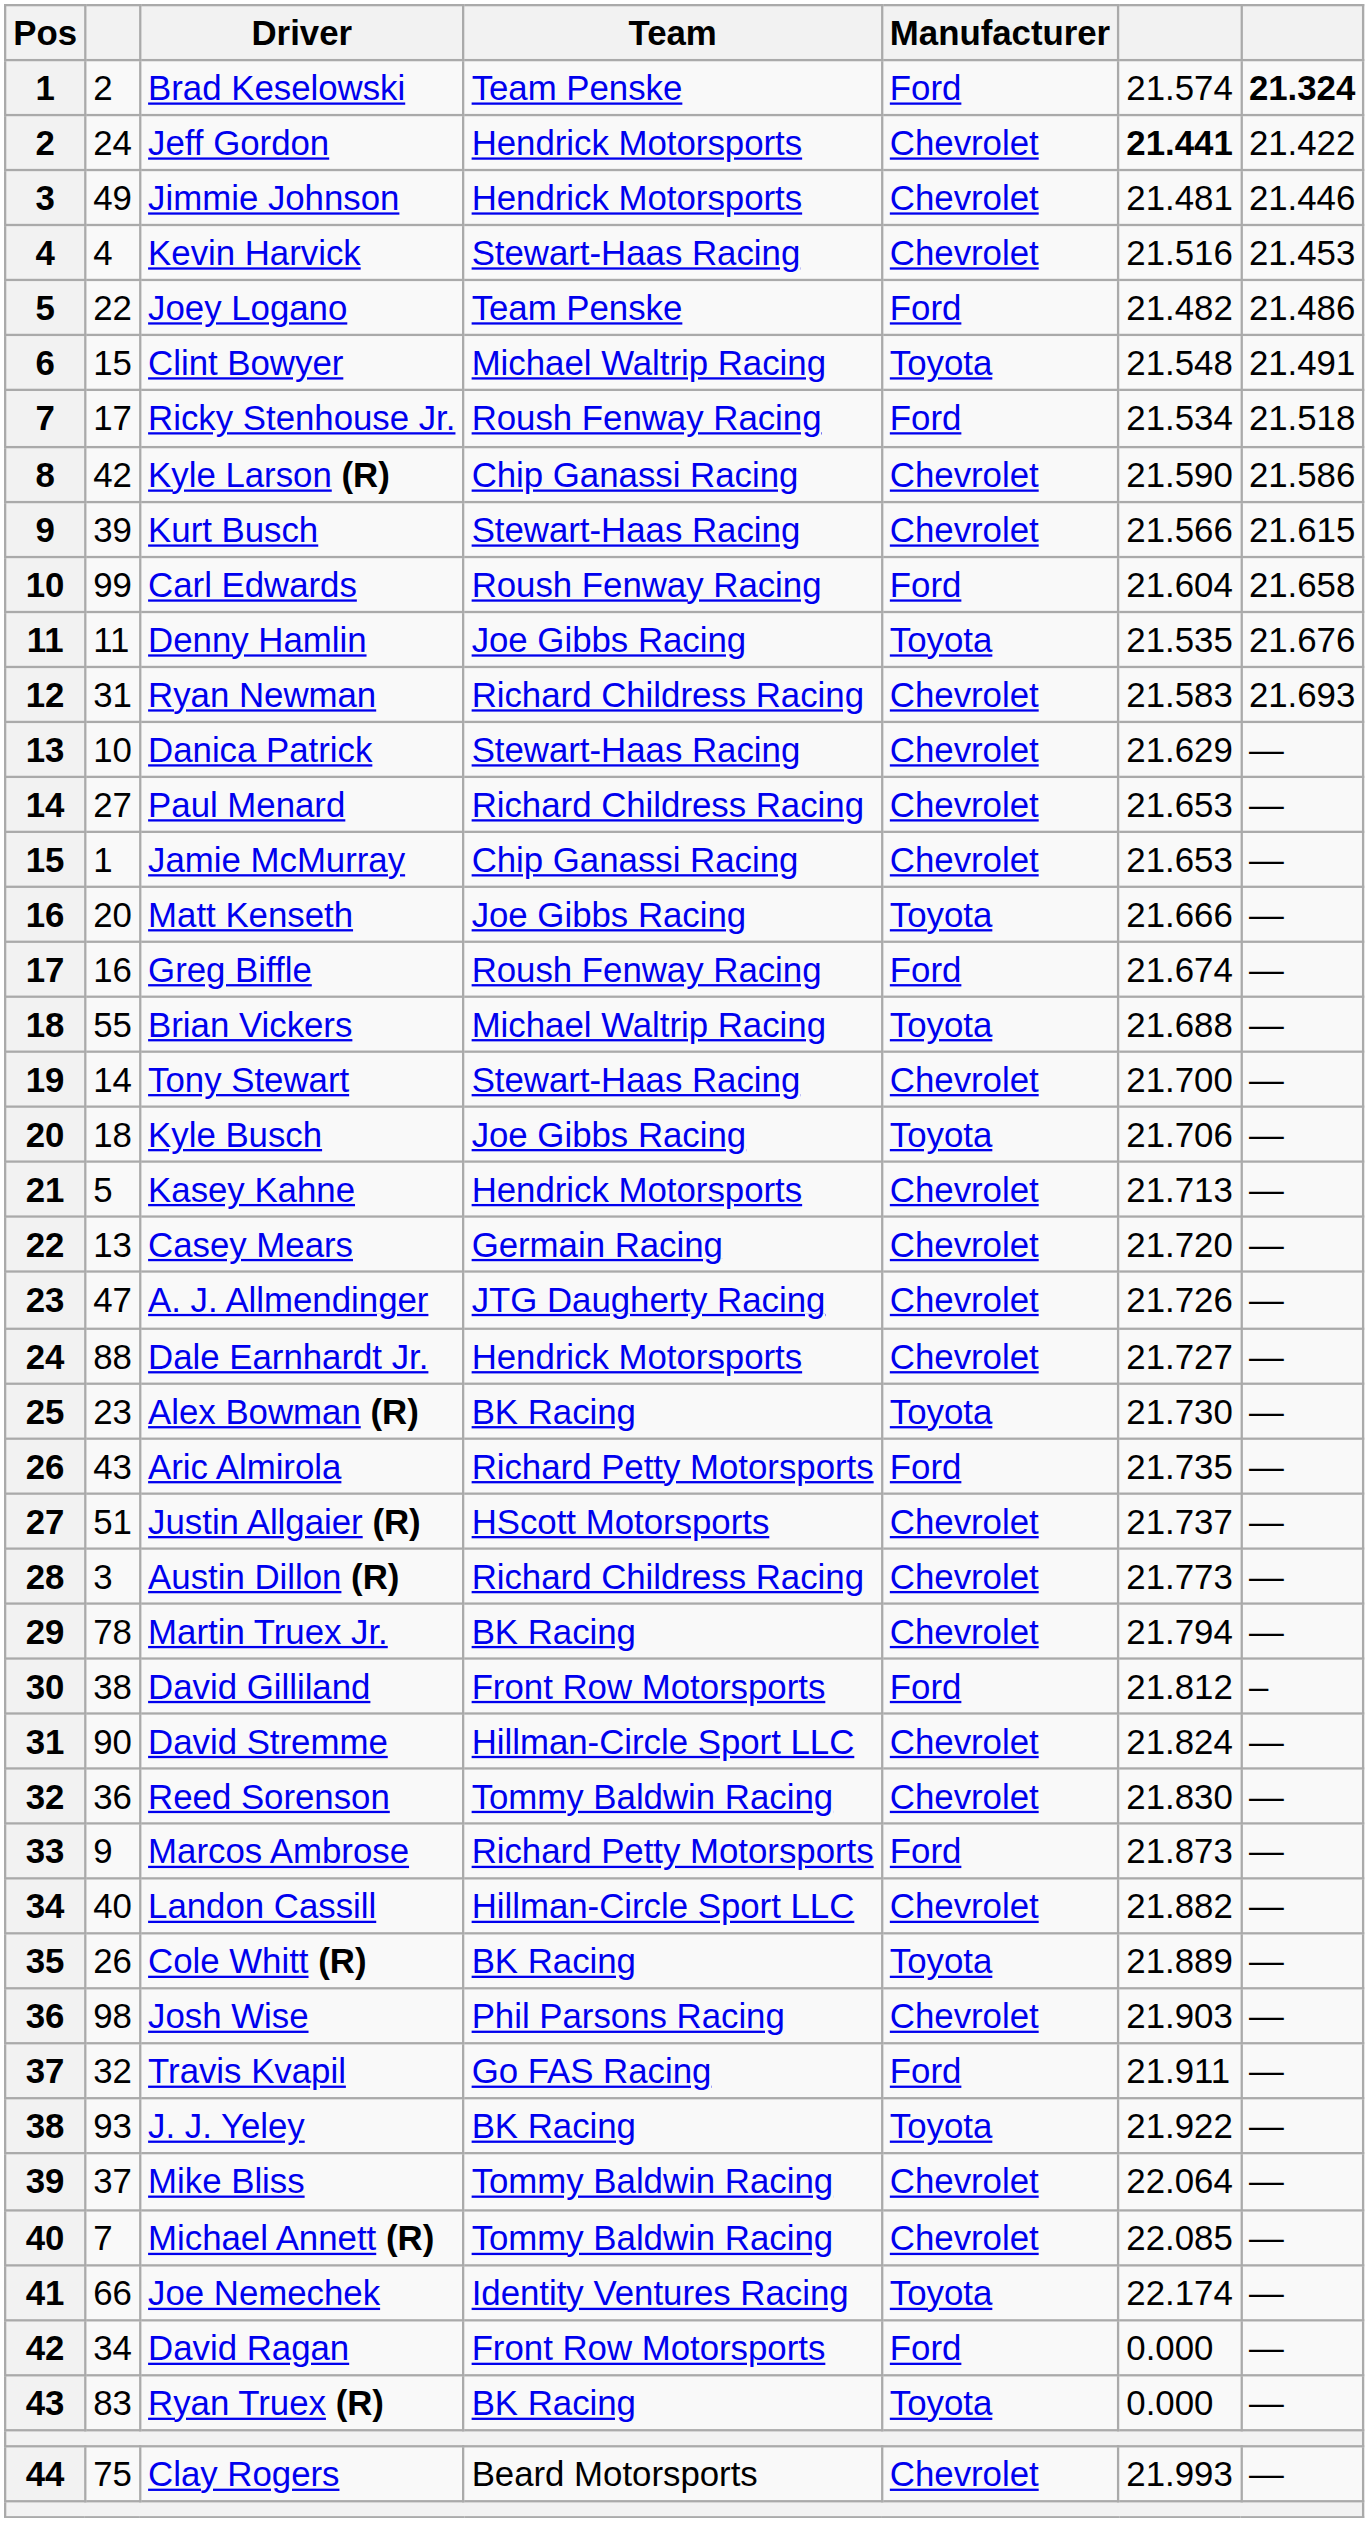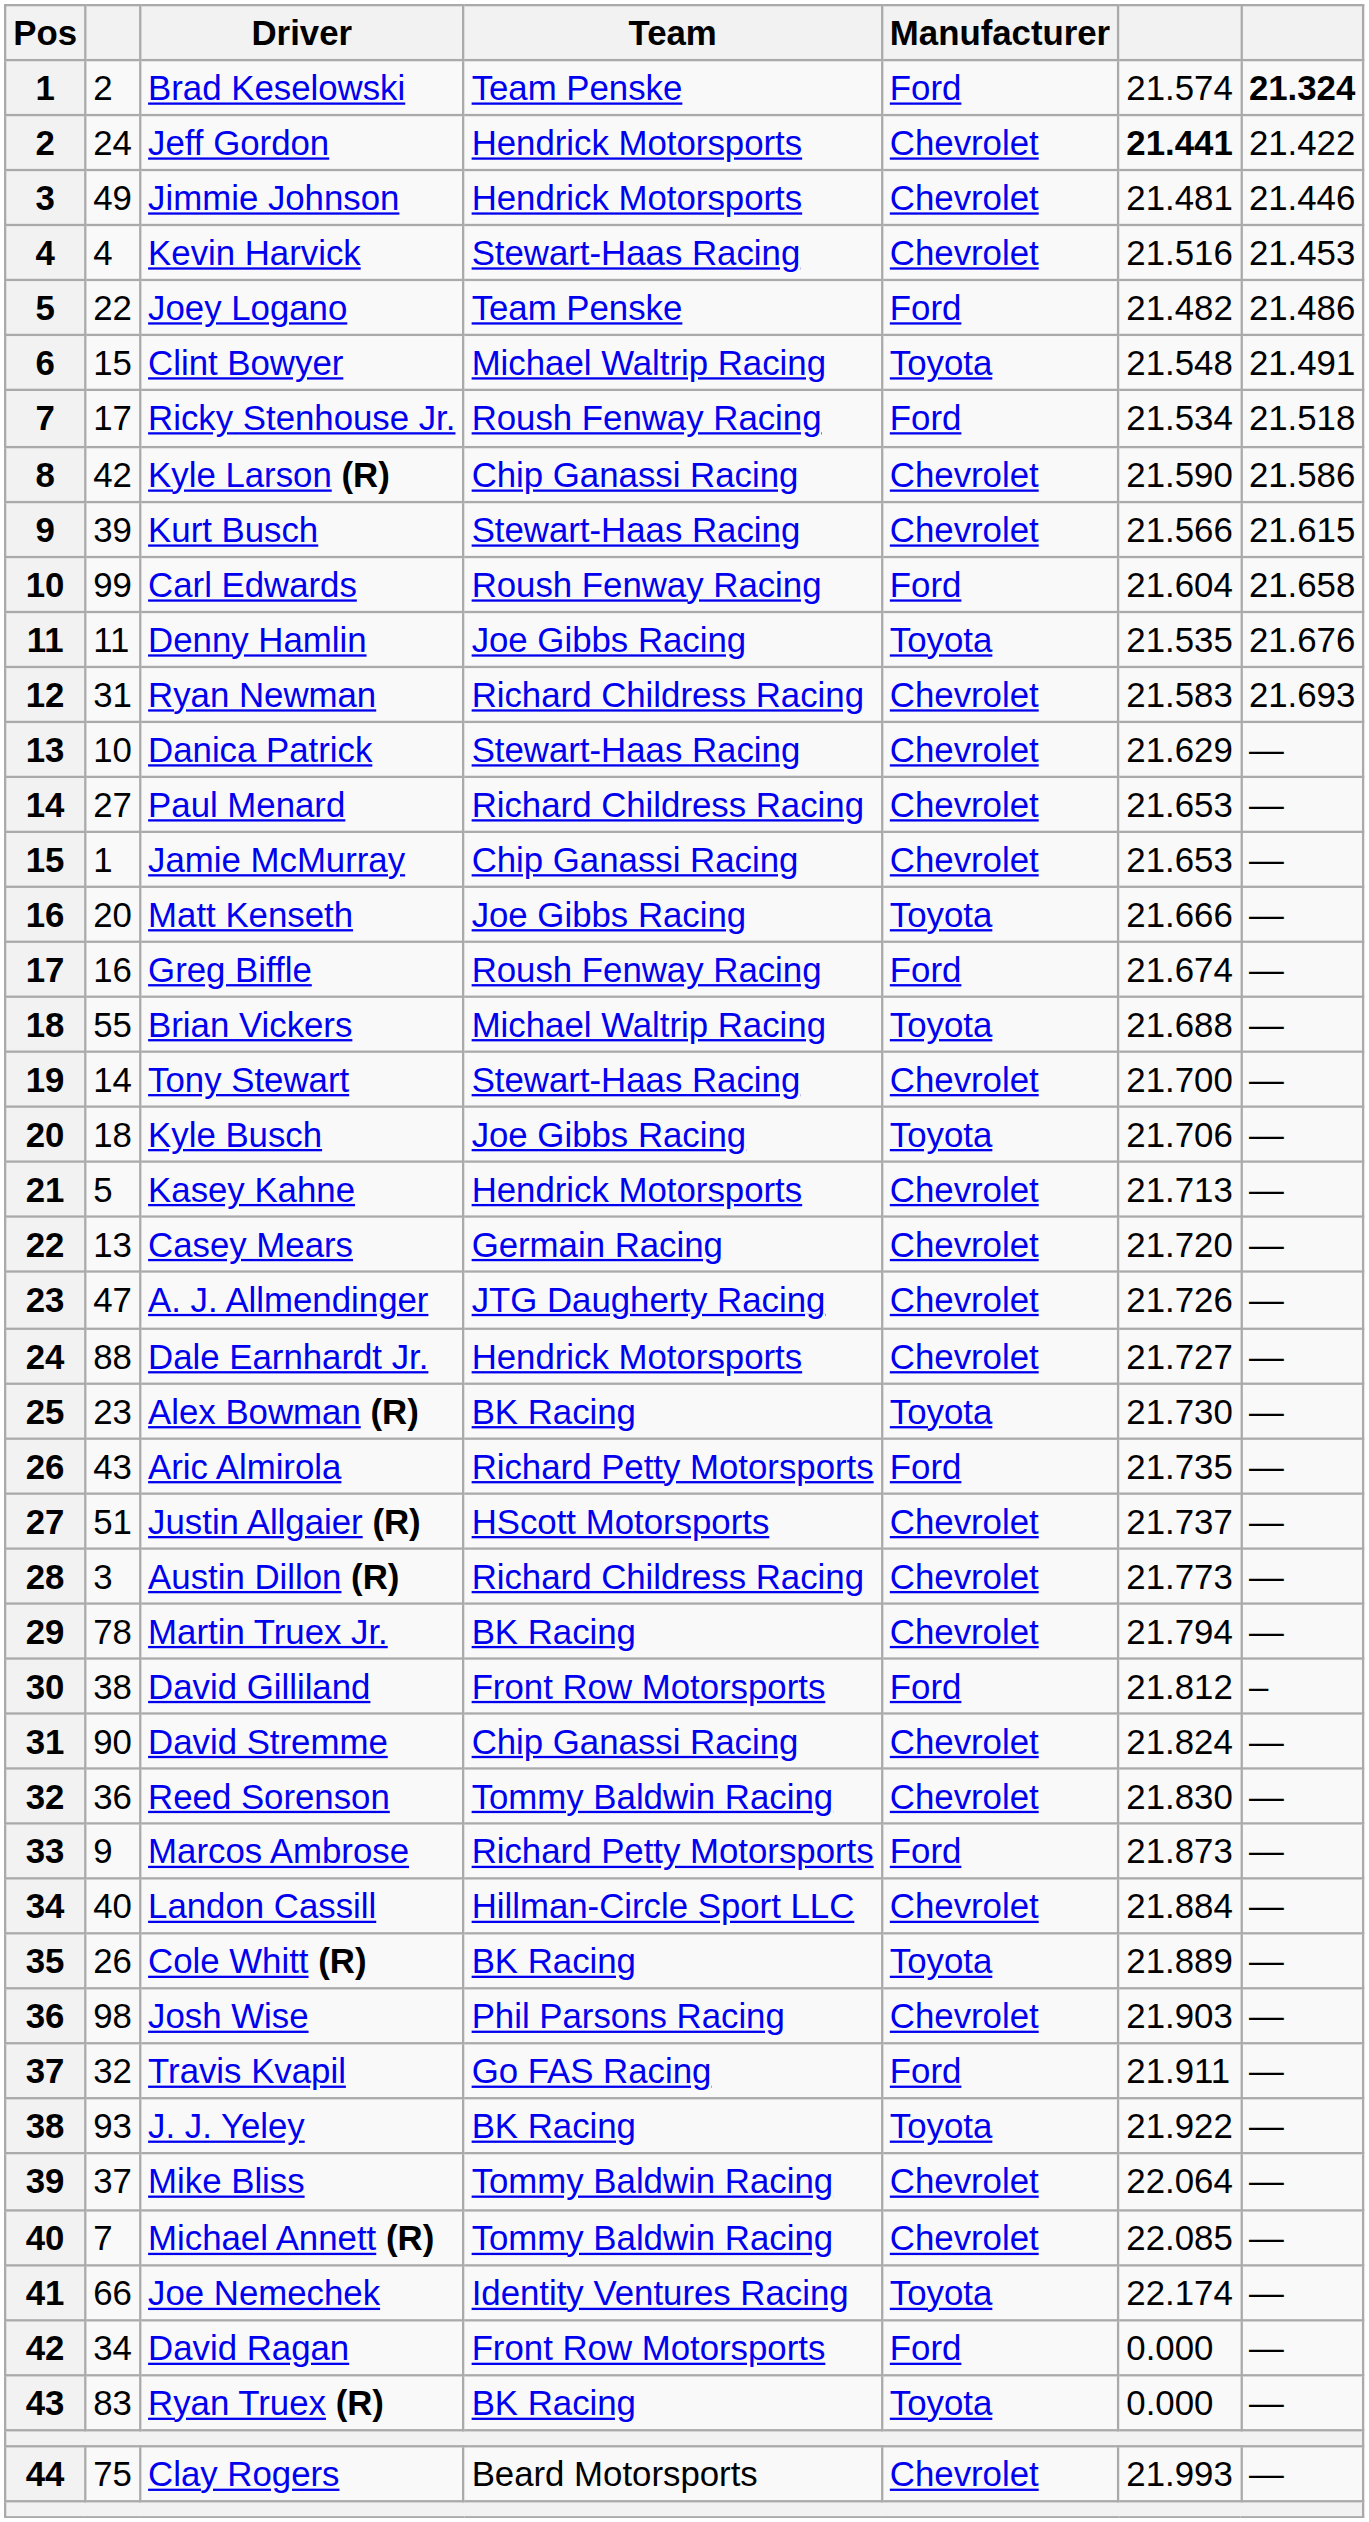David Stremme | Team: Hillman-Circle Sport LLC -> Chip Ganassi Racing
Landon Cassill | column 6: 21.882 -> 21.884
